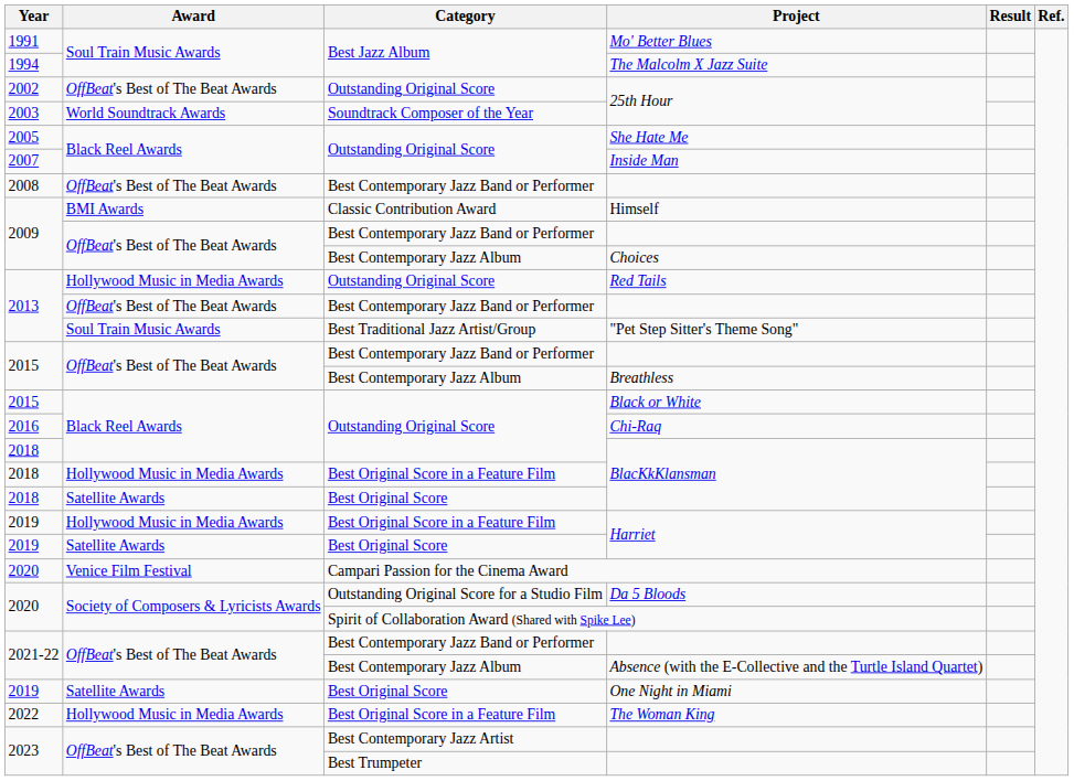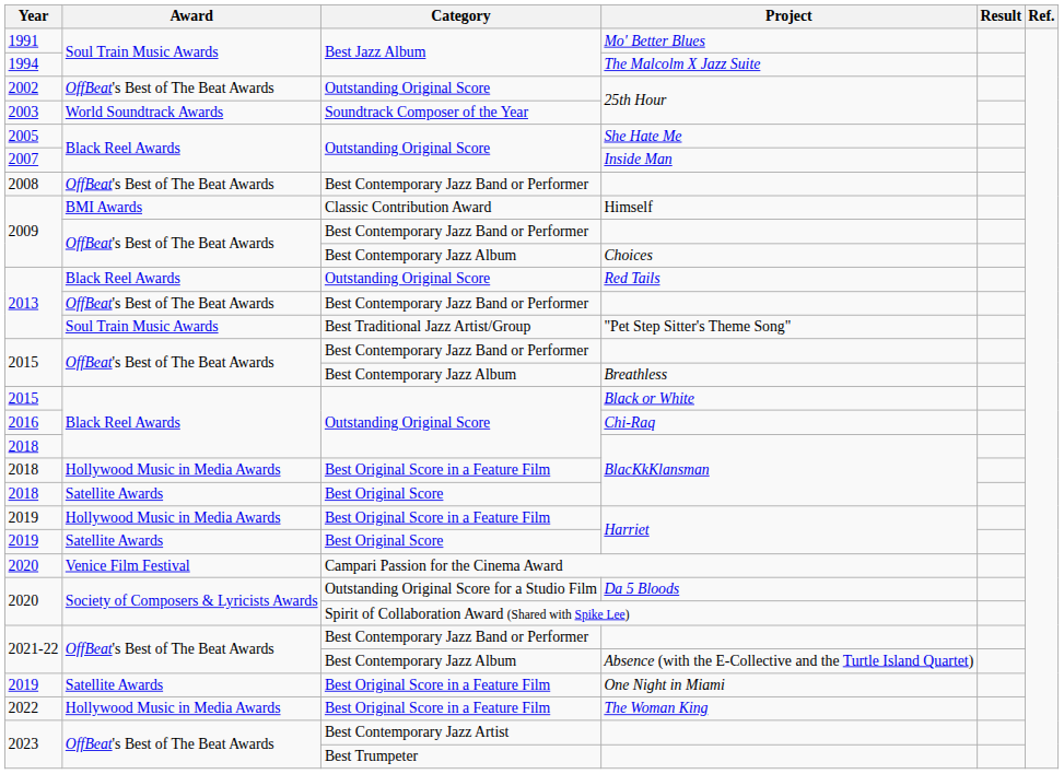Red Tails | Award: Hollywood Music in Media Awards -> Black Reel Awards
One Night in Miami | Category: Best Original Score -> Best Original Score in a Feature Film
